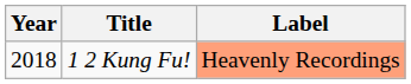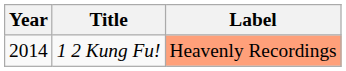1 2 Kung Fu! | Year: 2018 -> 2014
